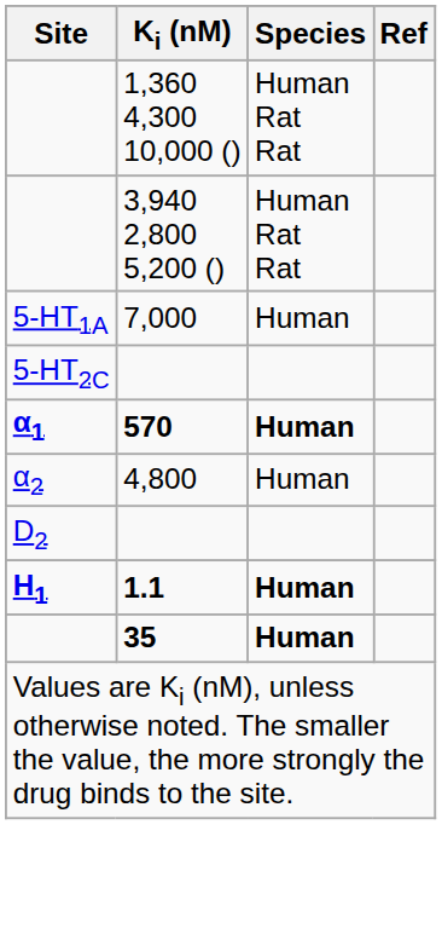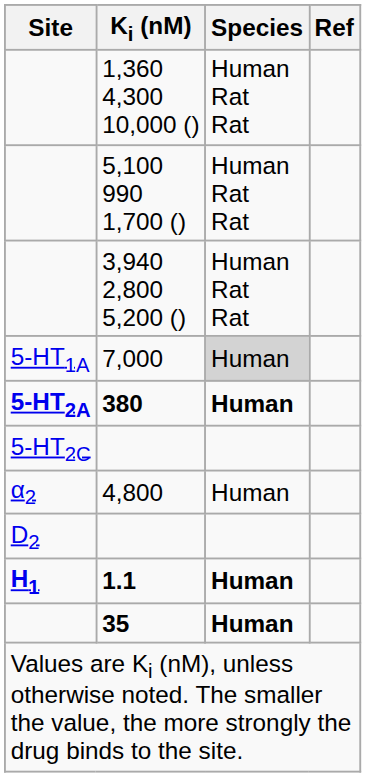+ row: 5,100 990 1,700 () | Human Rat Rat
7,000 | Species: no background -> lightgrey background
+ row: 5-HT2A | 380 | Human
- row: α1 | 570 | Human
